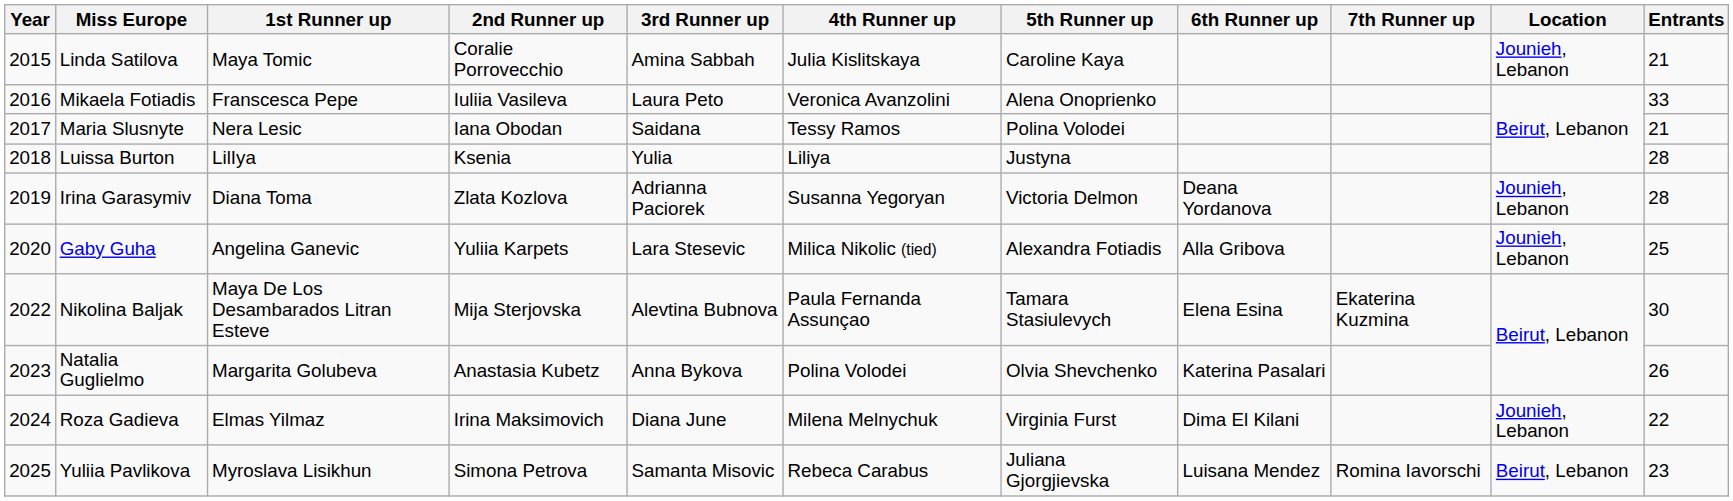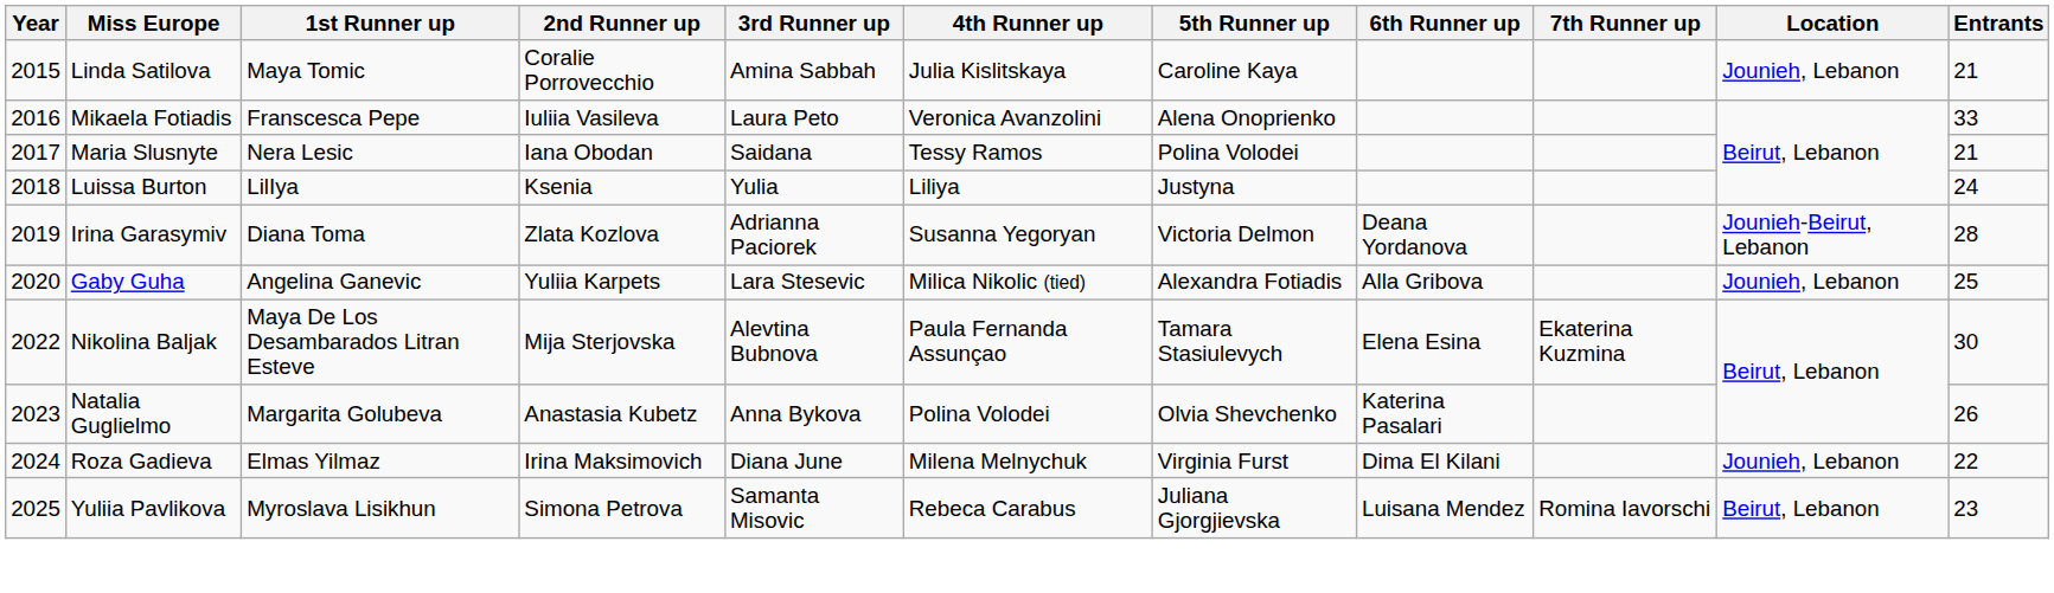Luissa Burton | Entrants: 28 -> 24
Irina Garasymiv | Location: Jounieh, Lebanon -> Jounieh-Beirut, Lebanon
